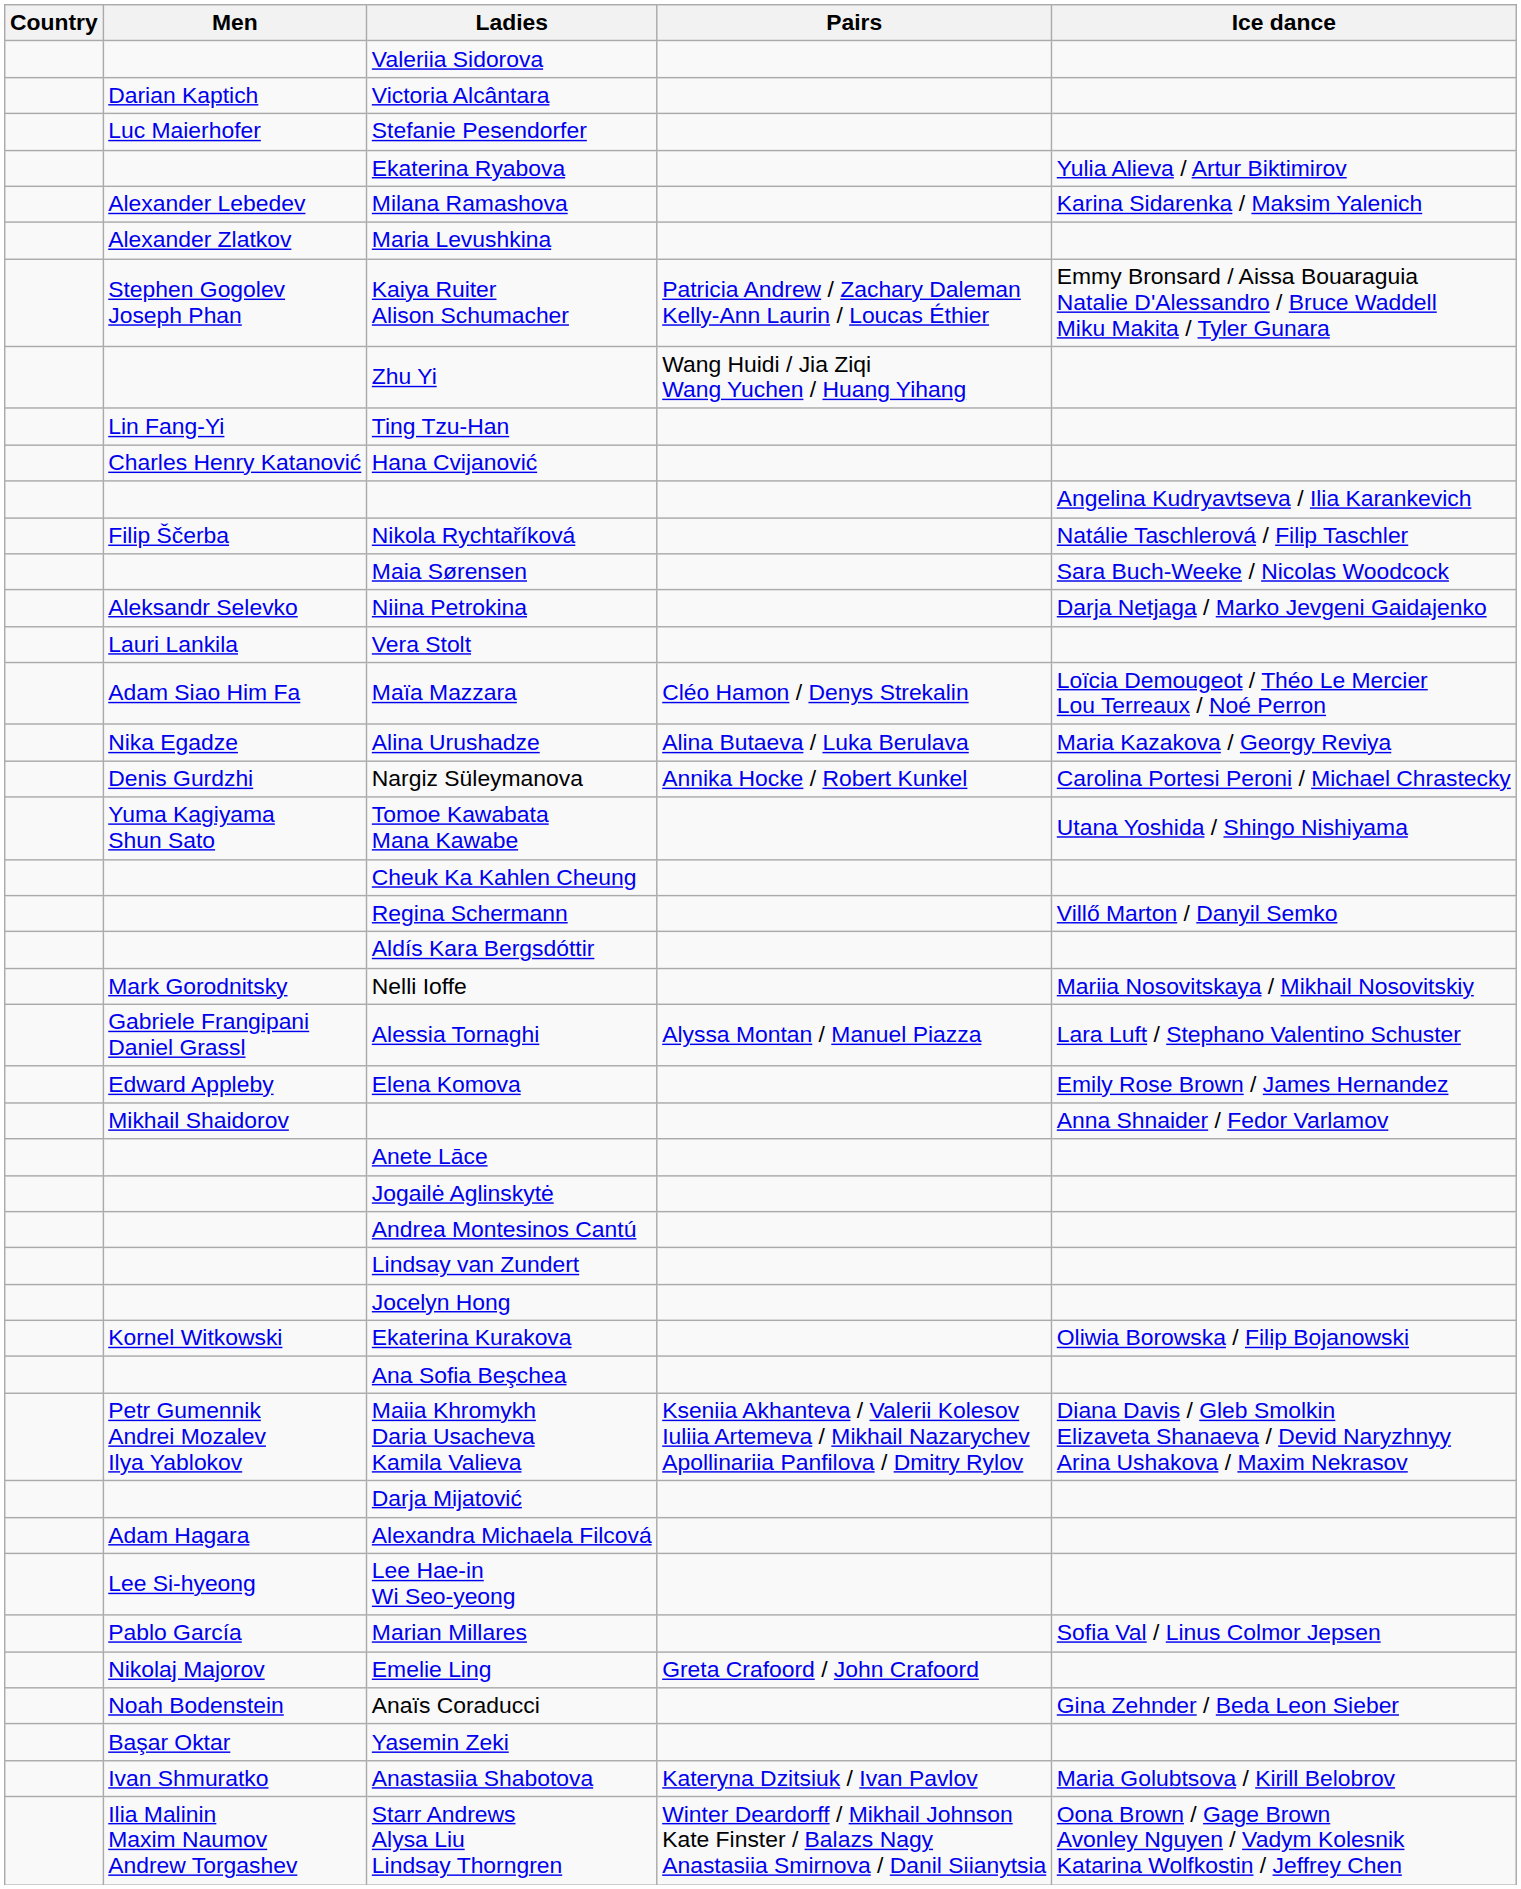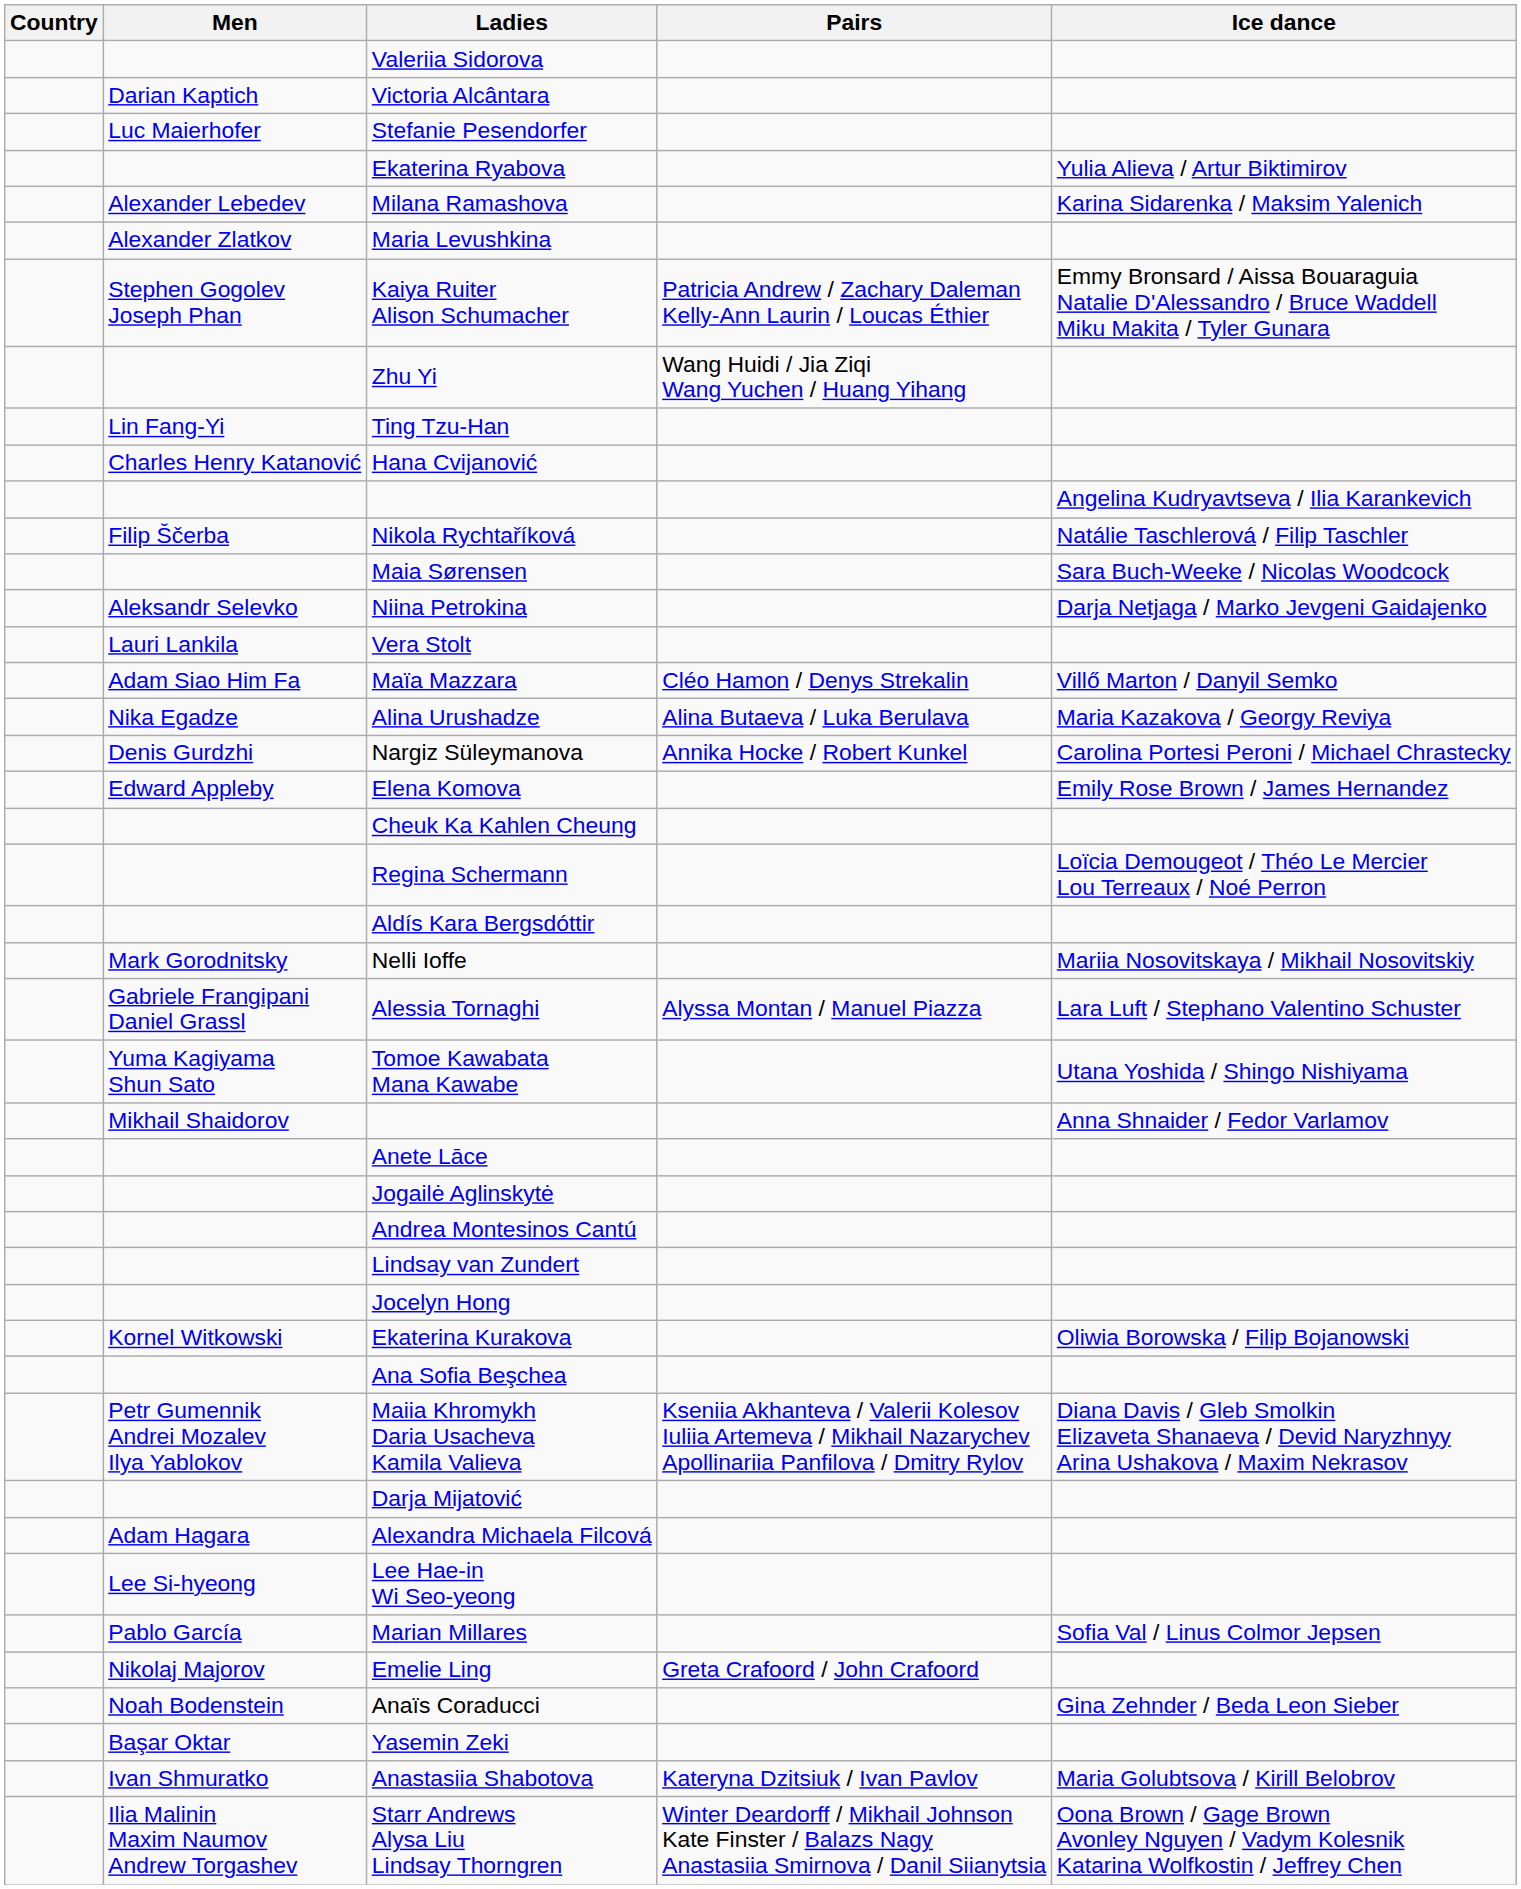Maïa Mazzara | Ice dance: Loïcia Demougeot / Théo Le Mercier Lou Terreaux / Noé Perron -> Villő Marton / Danyil Semko
rows swapped: Elena Komova <-> Tomoe Kawabata Mana Kawabe
Regina Schermann | Ice dance: Villő Marton / Danyil Semko -> Loïcia Demougeot / Théo Le Mercier Lou Terreaux / Noé Perron
